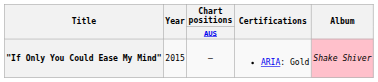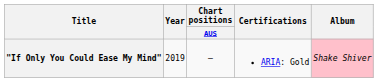"If Only You Could Ease My Mind" | Year: 2015 -> 2019
